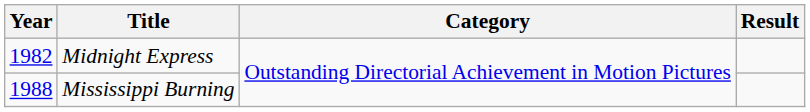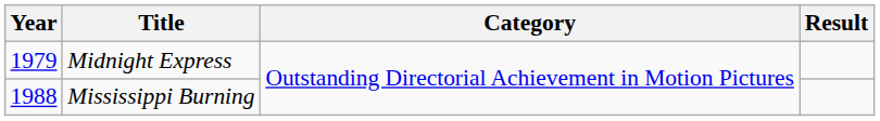Midnight Express | Year: 1982 -> 1979
